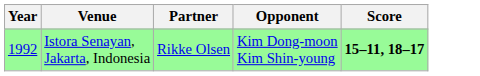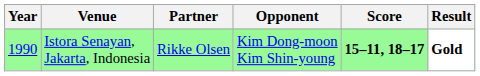+ column: Result | Gold
Istora Senayan, Jakarta, Indonesia | Year: 1992 -> 1990
